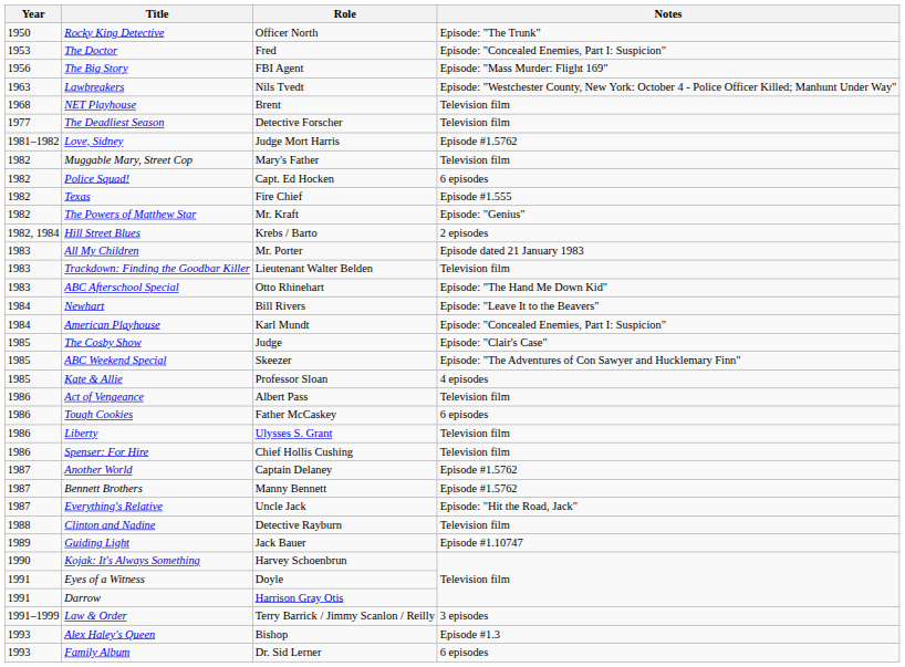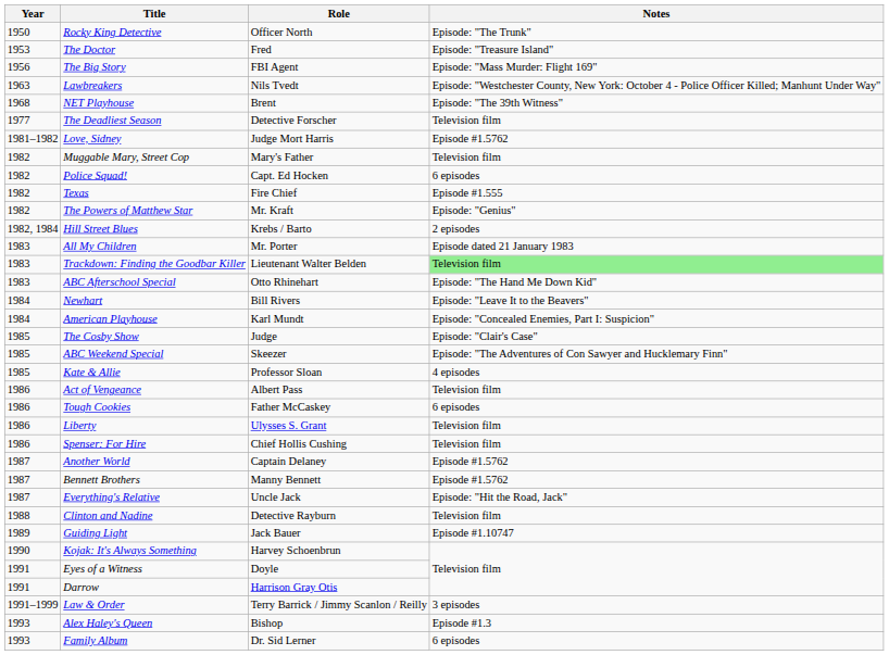The Doctor | Notes: Episode: "Concealed Enemies, Part I: Suspicion" -> Episode: "Treasure Island"
NET Playhouse | Notes: Television film -> Episode: "The 39th Witness"
Trackdown: Finding the Goodbar Killer | Notes: no background -> lightgreen background
